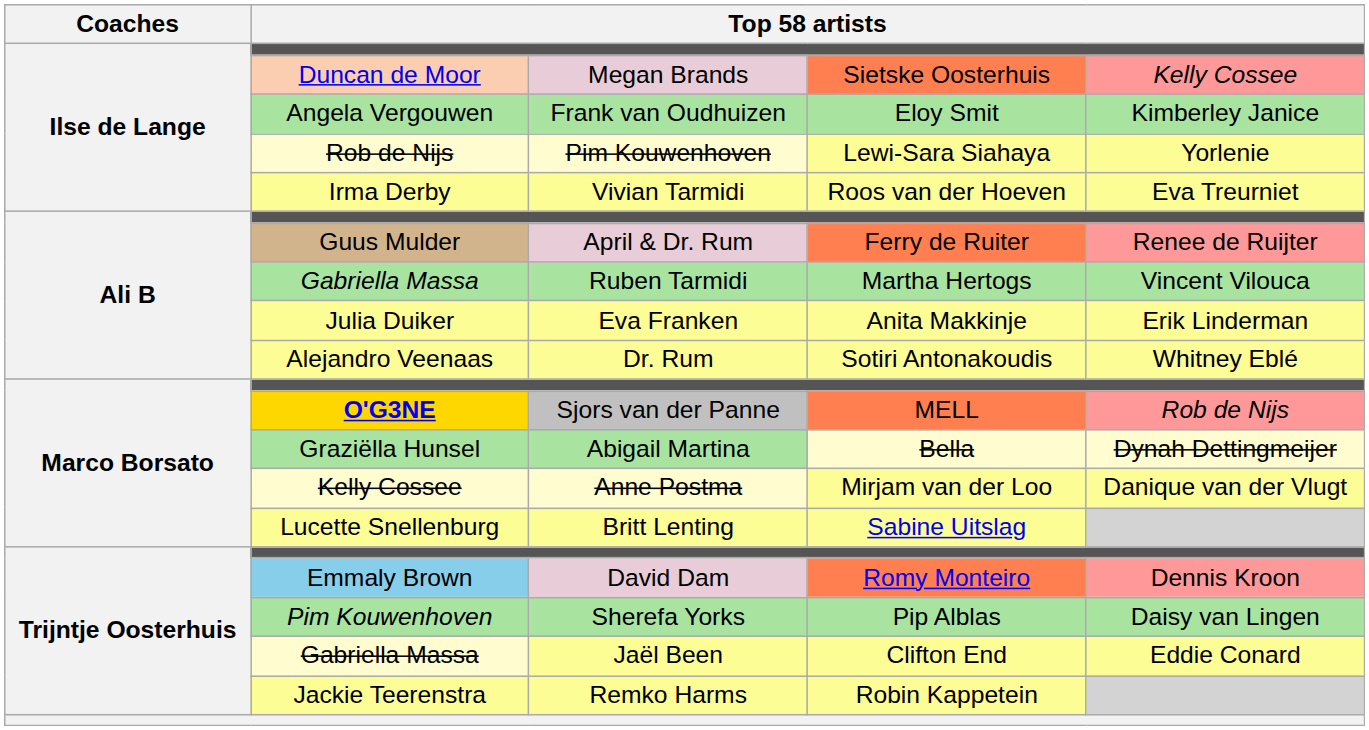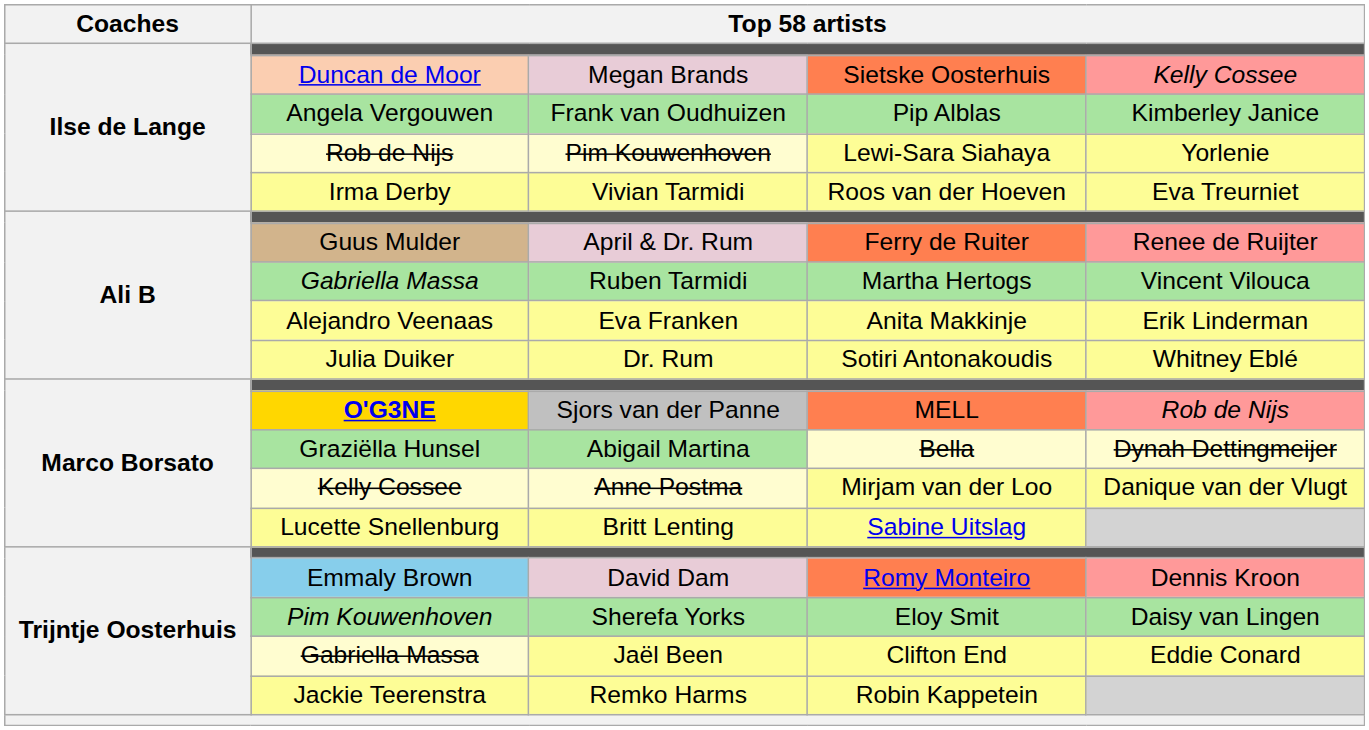Frank van Oudhuizen | column 4: Eloy Smit -> Pip Alblas
Eva Franken | column 2: Julia Duiker -> Alejandro Veenaas
Dr. Rum | column 2: Alejandro Veenaas -> Julia Duiker
Sherefa Yorks | column 4: Pip Alblas -> Eloy Smit
